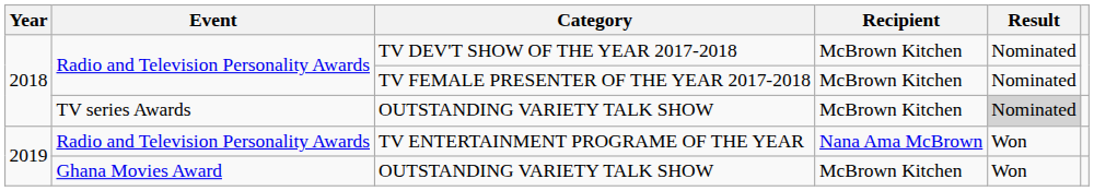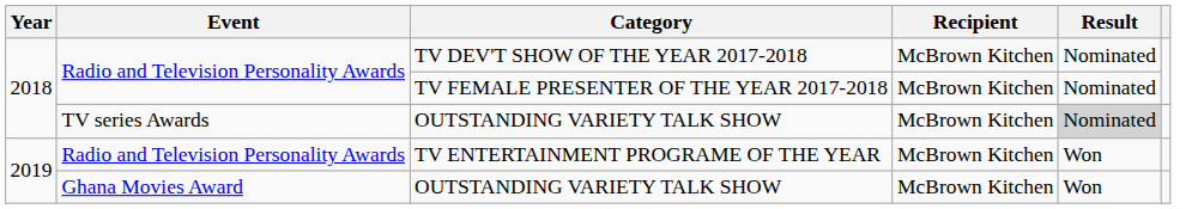TV ENTERTAINMENT PROGRAME OF THE YEAR | Recipient: Nana Ama McBrown -> McBrown Kitchen
